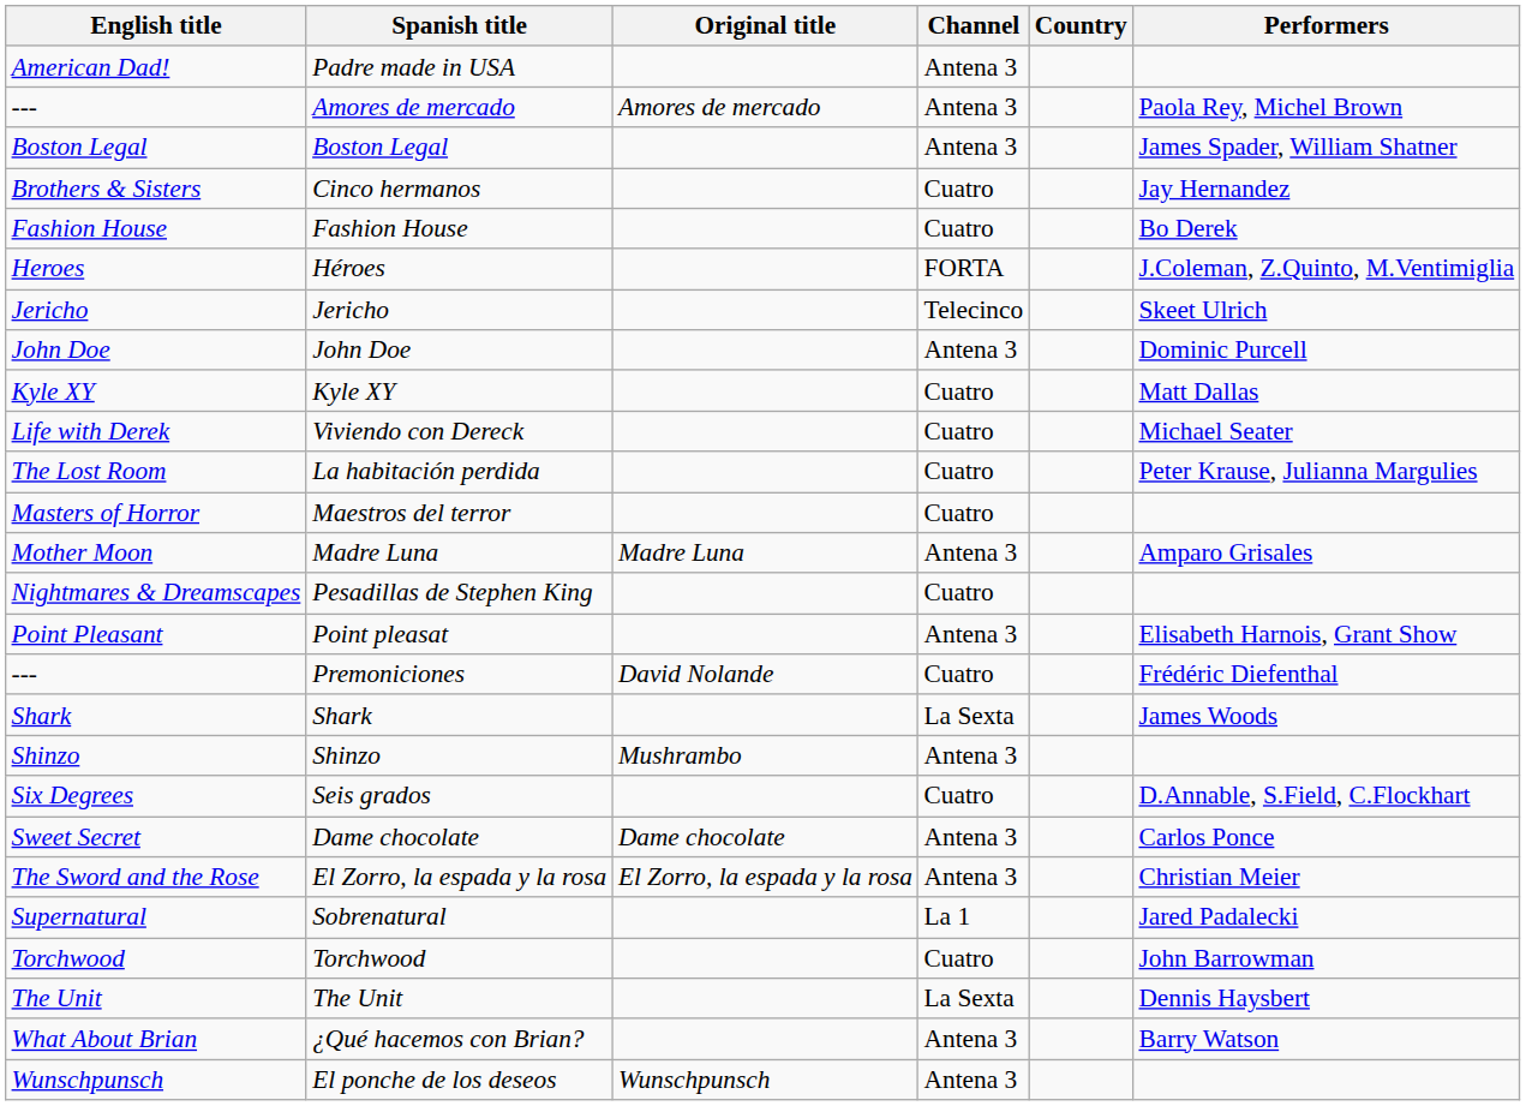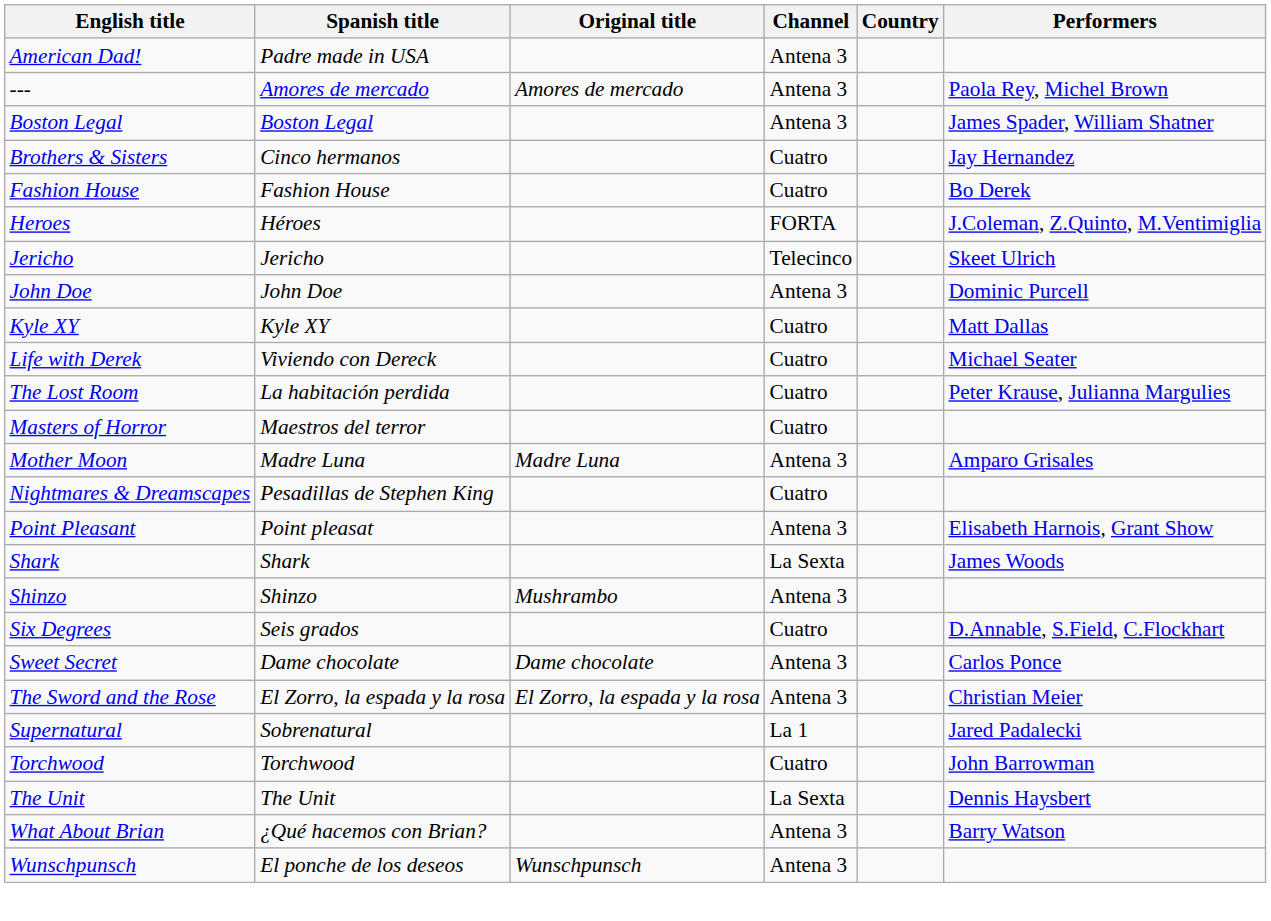- row: --- | Premoniciones | David Nolande | Cuatro | Frédéric Diefenthal
